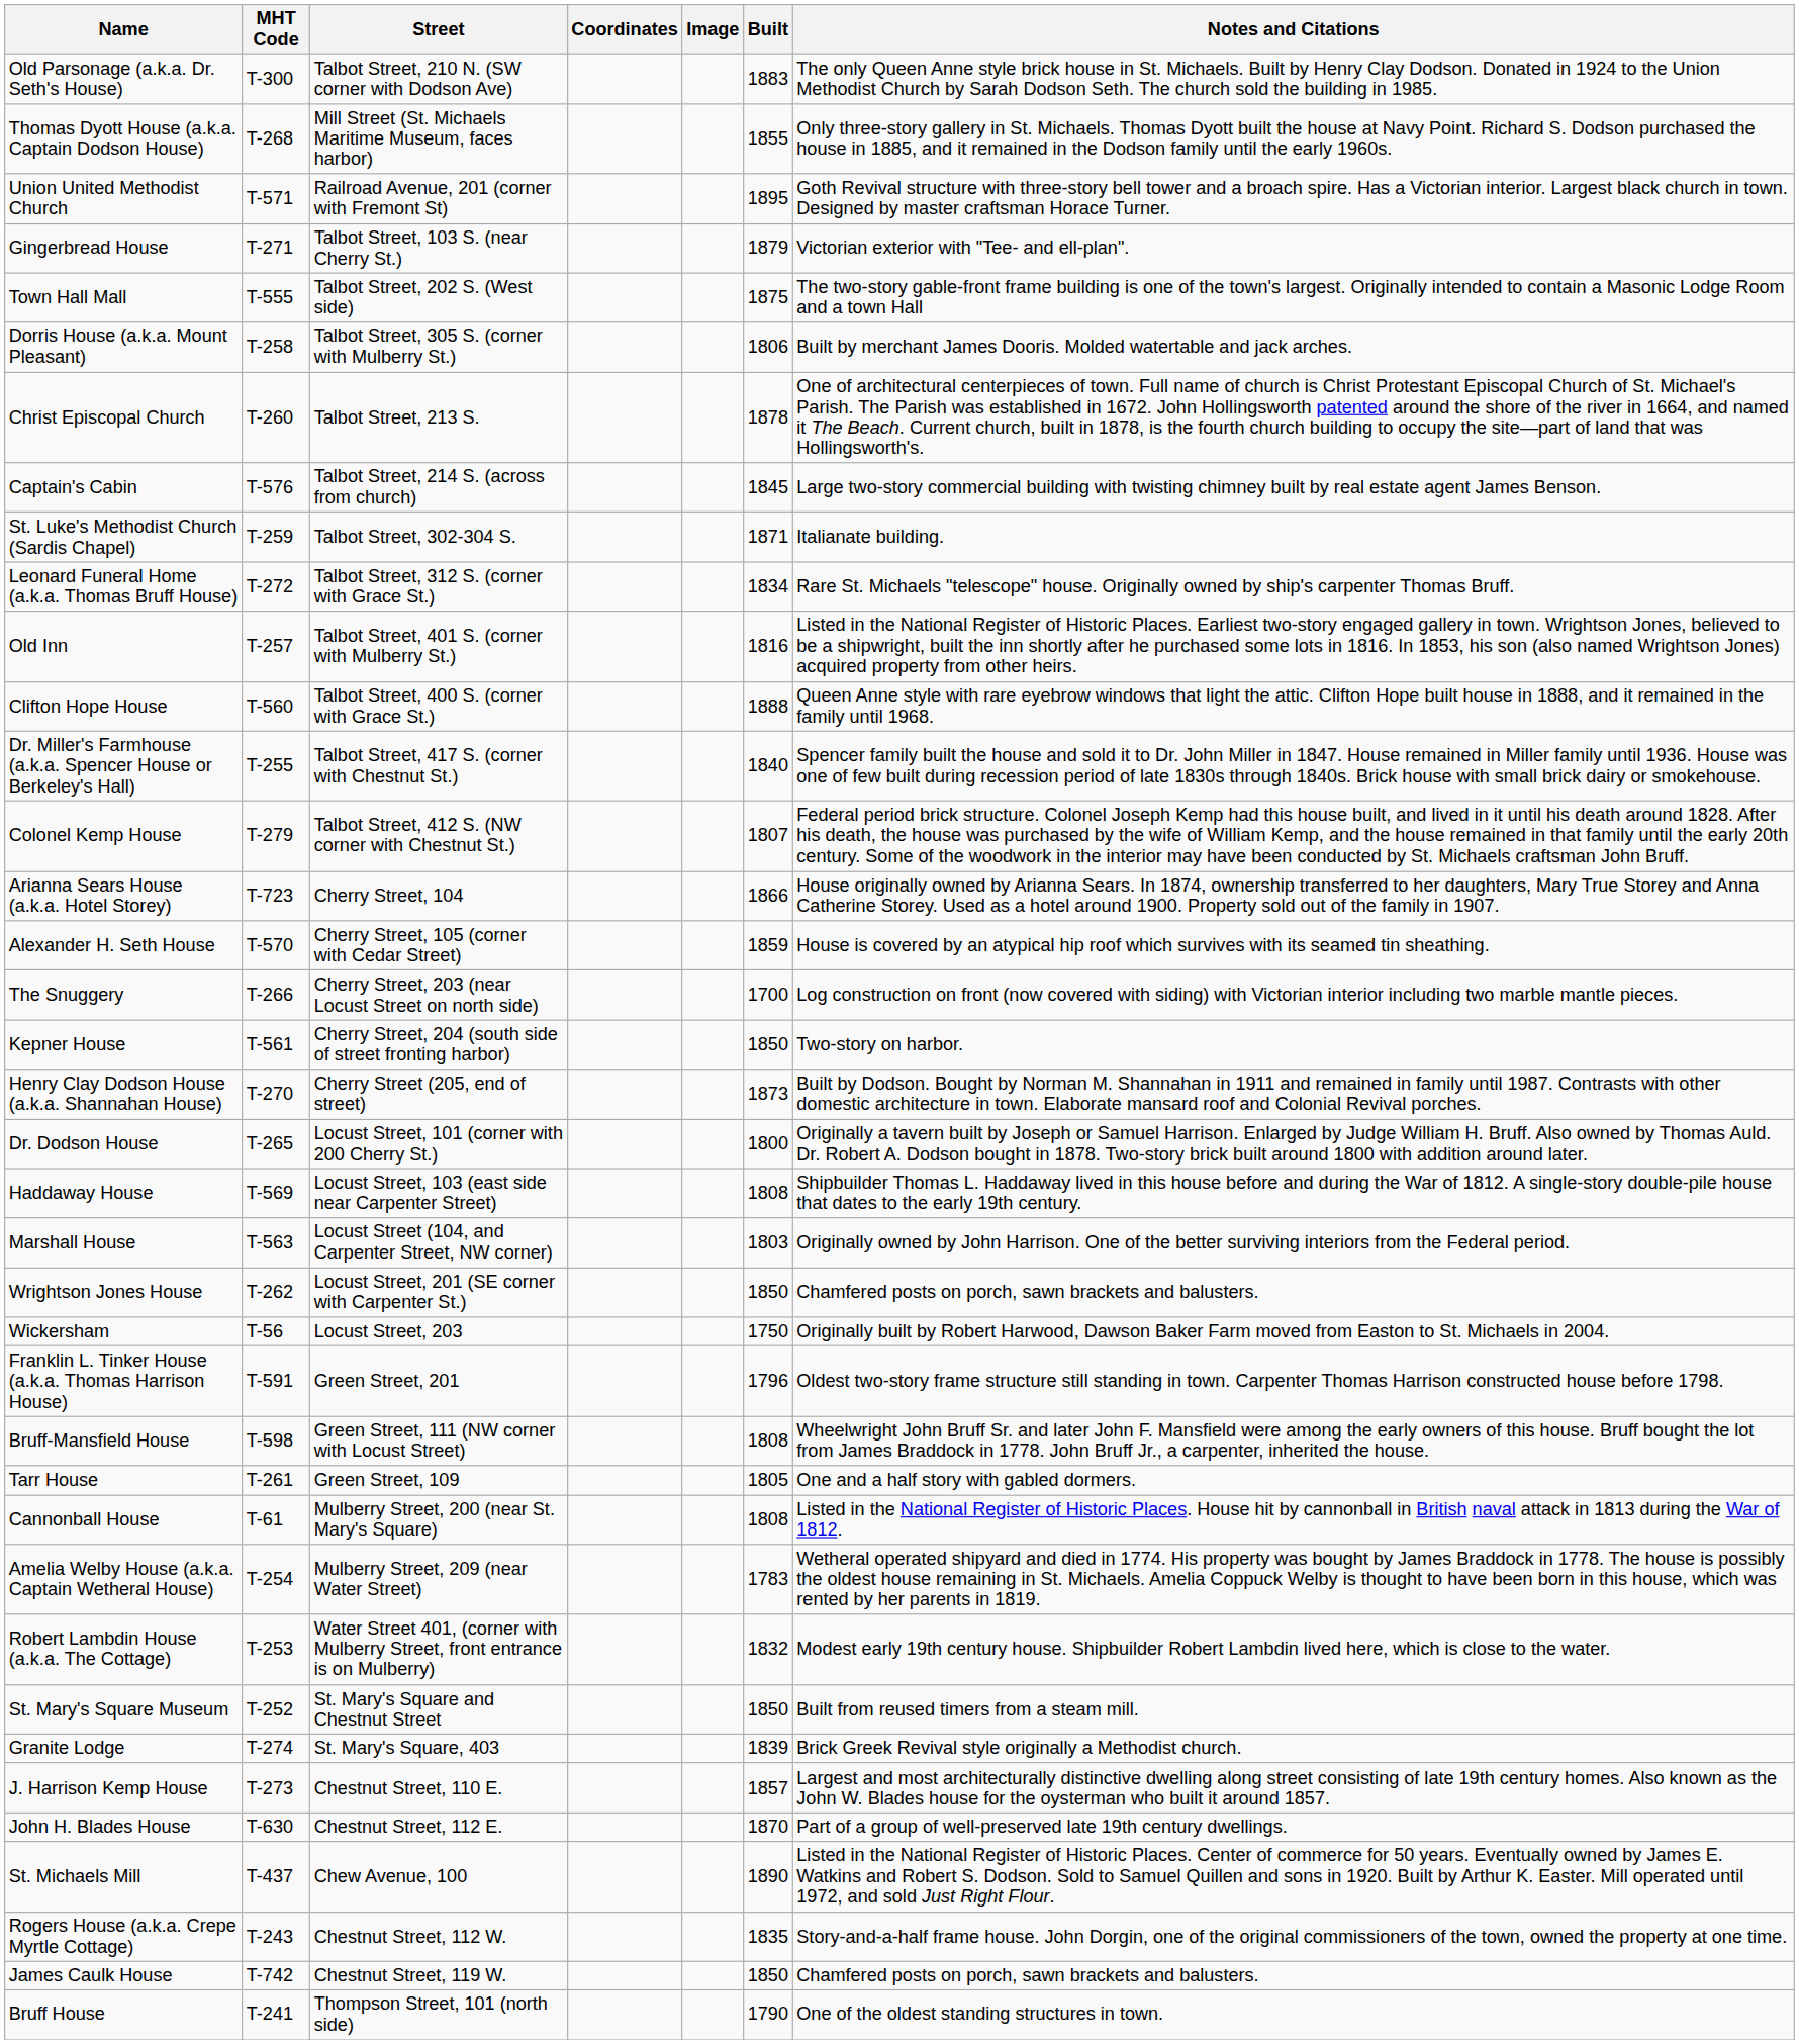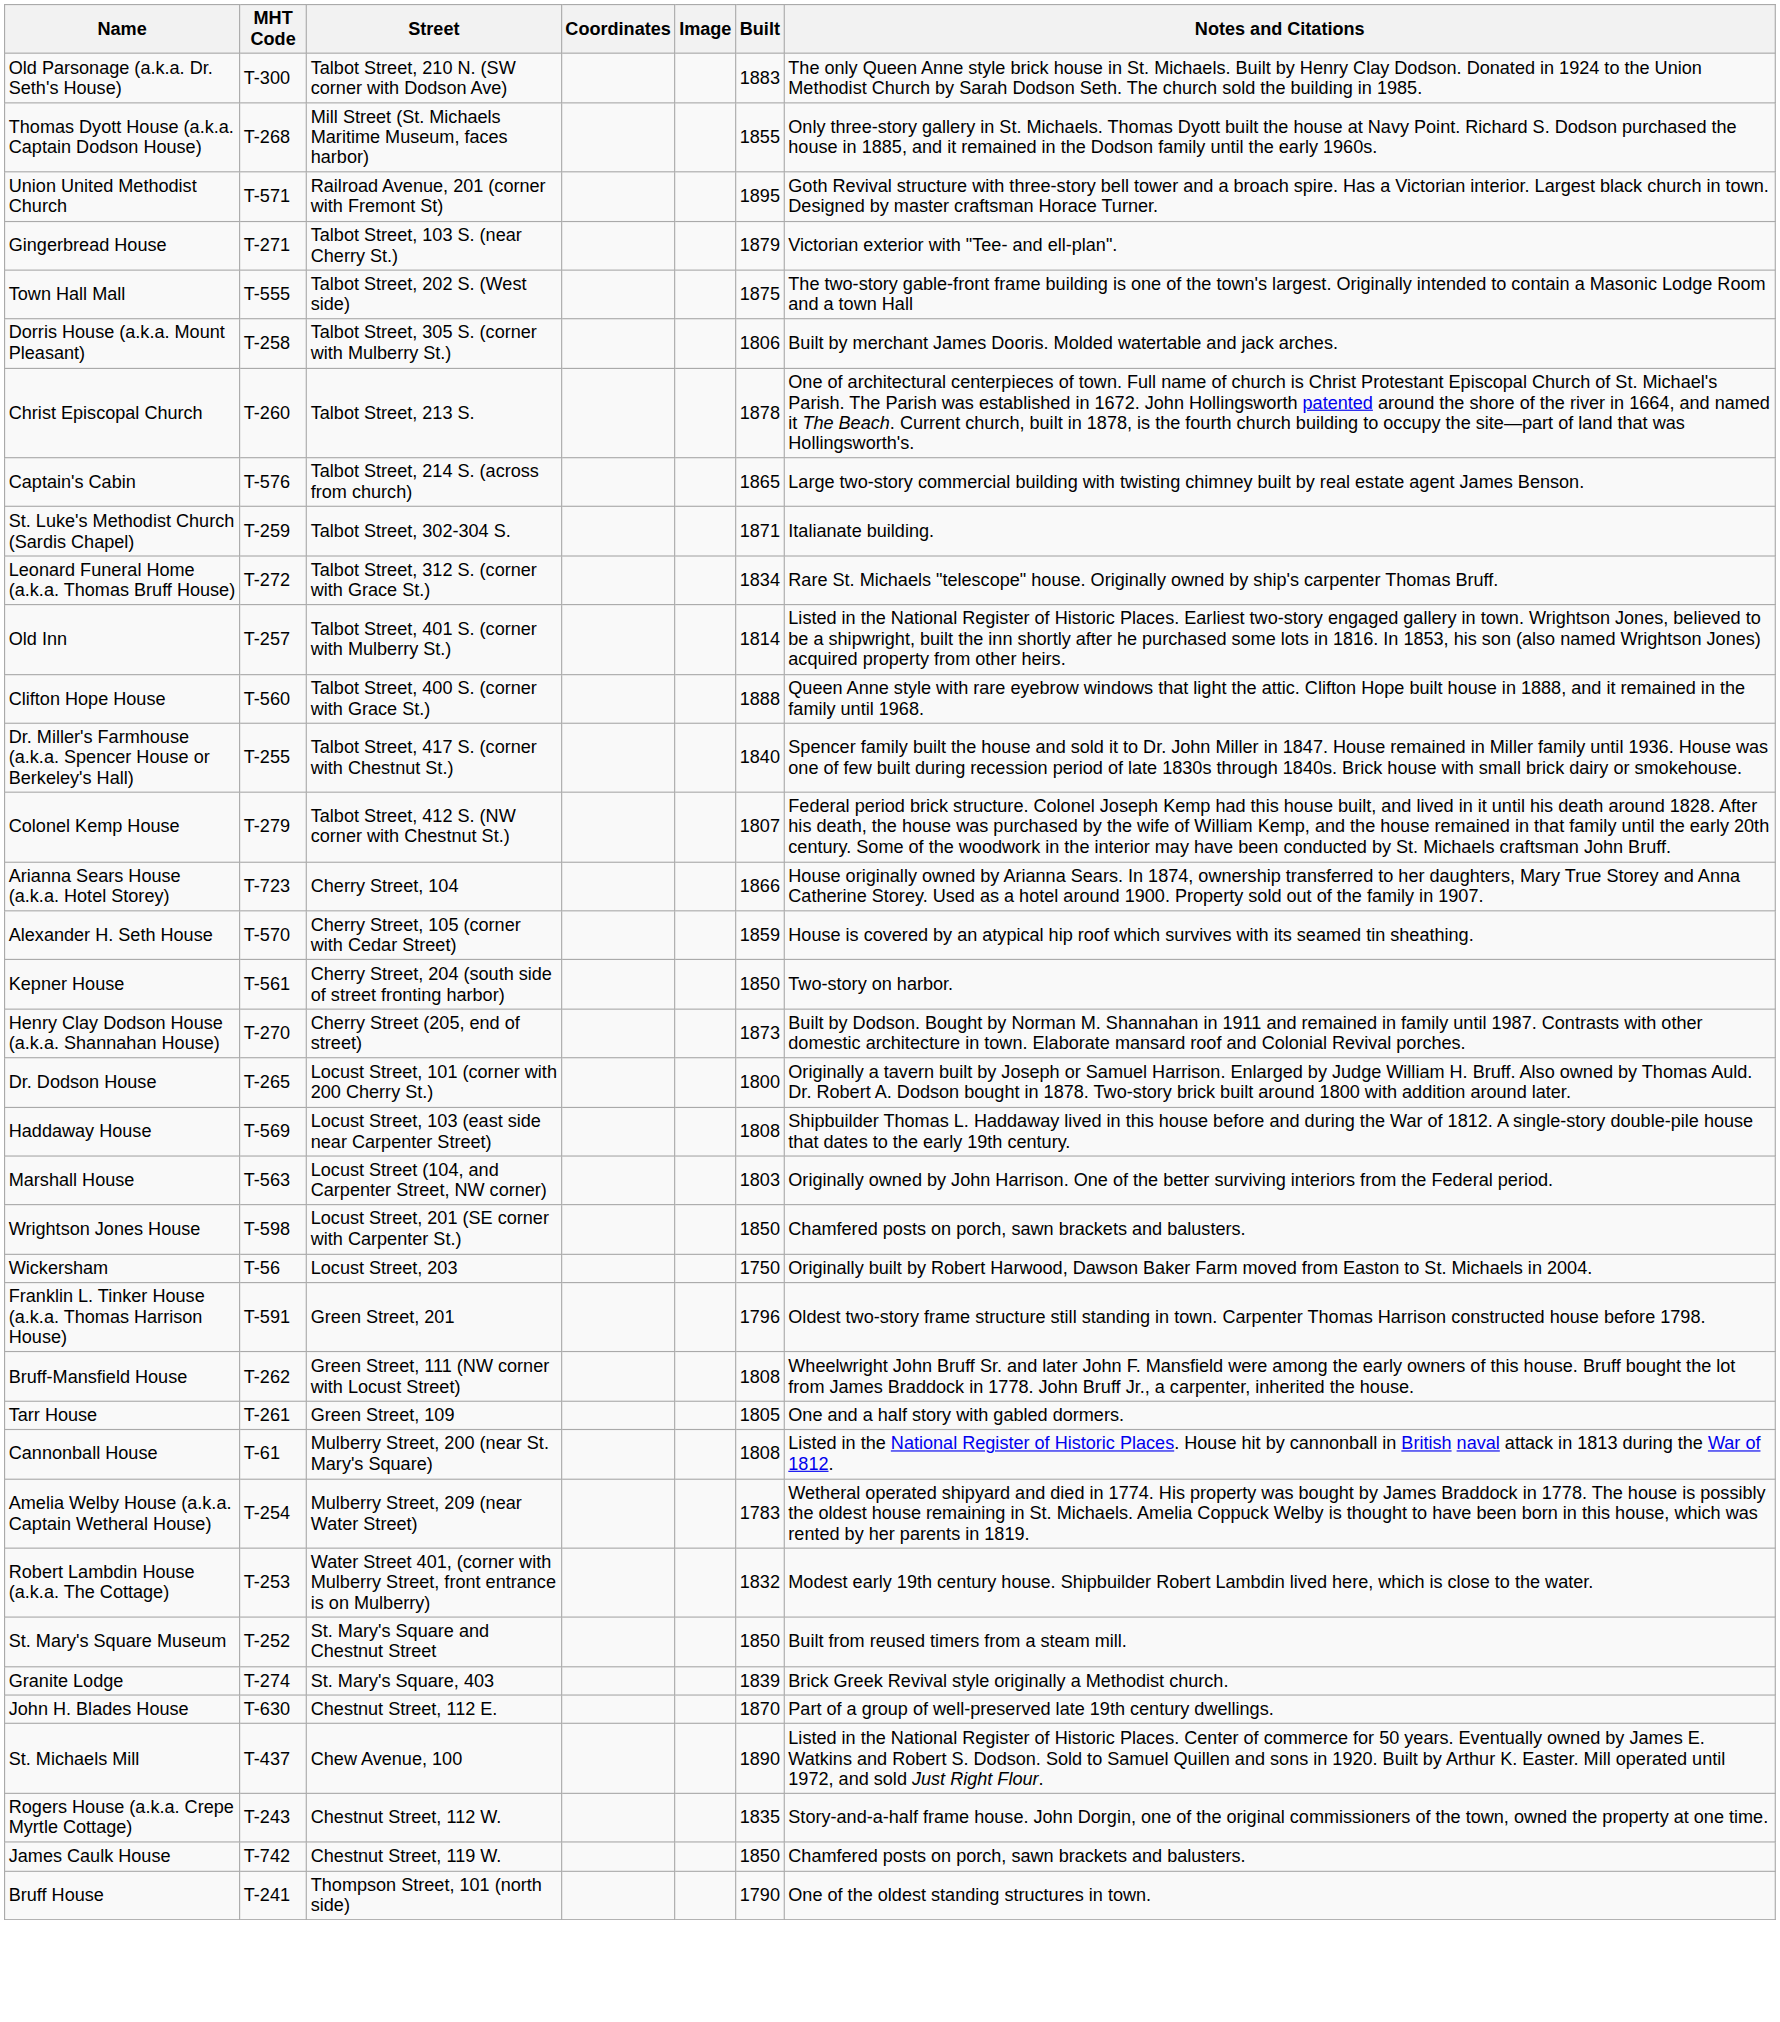Captain's Cabin | Built: 1845 -> 1865
Old Inn | Built: 1816 -> 1814
- row: The Snuggery | T-266 | Cherry Street, 203 (near Locust Street on north side) | 1700 | Log construction on front (now covered with siding) with Victorian interior including two marble mantle pieces.
Wrightson Jones House | MHT Code: T-262 -> T-598
Bruff-Mansfield House | MHT Code: T-598 -> T-262
- row: J. Harrison Kemp House | T-273 | Chestnut Street, 110 E. | 1857 | Largest and most architecturally distinctive dwelling along street consisting of late 19th century homes. Also known as the John W. Blades house for the oysterman who built it around 1857.
